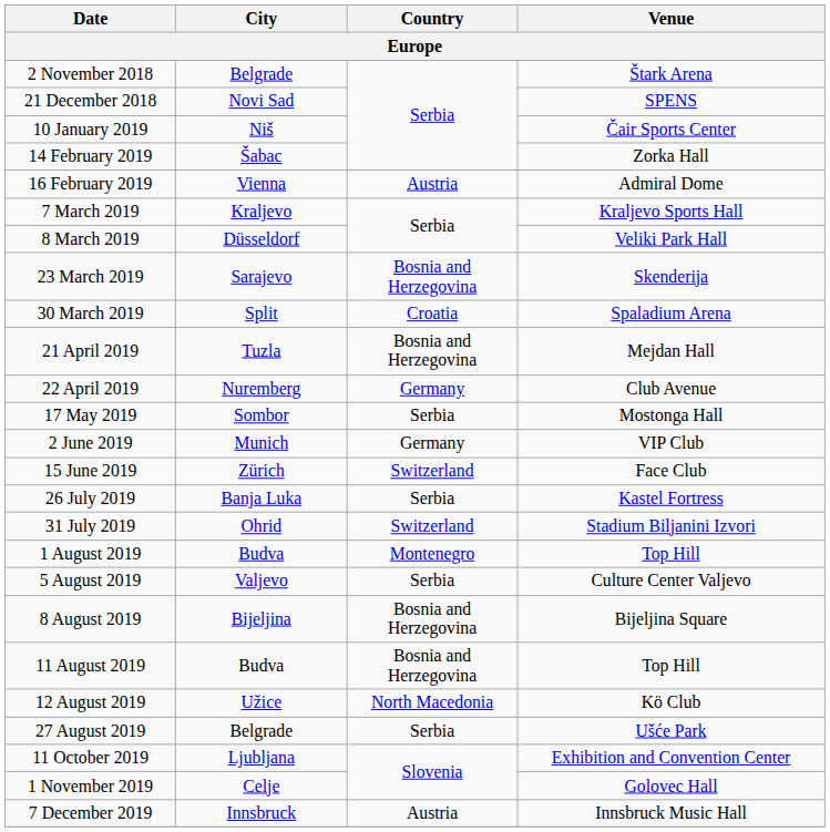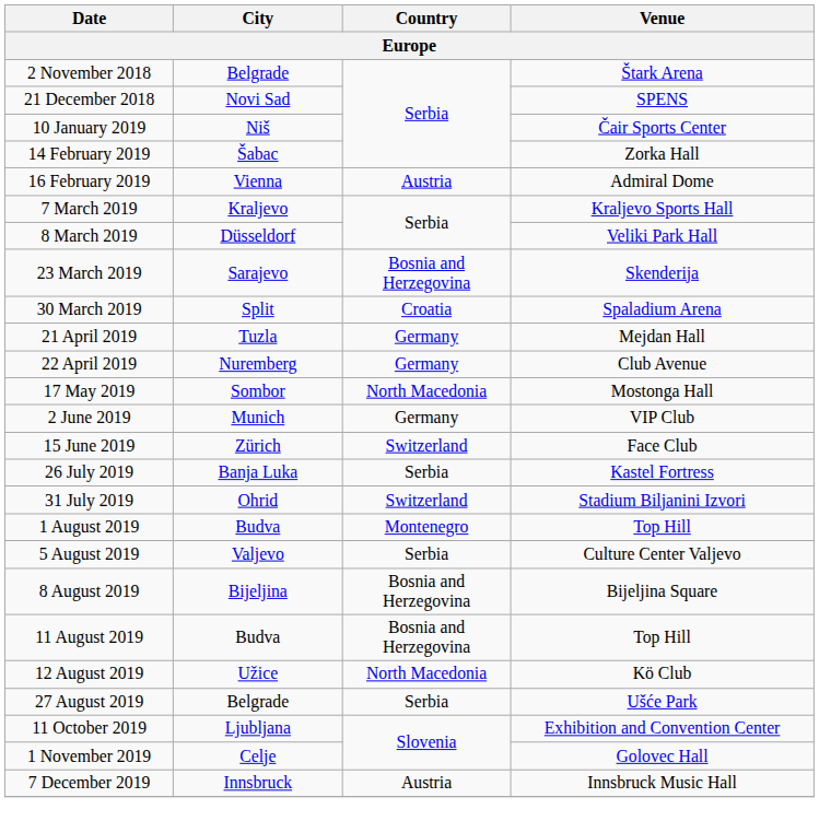21 April 2019 | Country: Bosnia and Herzegovina -> Germany
17 May 2019 | Country: Serbia -> North Macedonia
